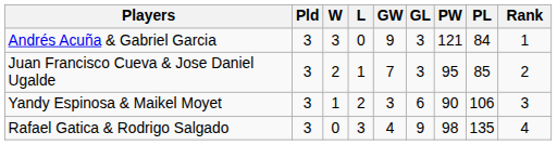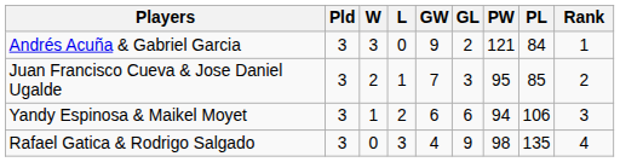Andrés Acuña & Gabriel Garcia | GL: 3 -> 2
Yandy Espinosa & Maikel Moyet | GW: 3 -> 6
Yandy Espinosa & Maikel Moyet | PW: 90 -> 94
